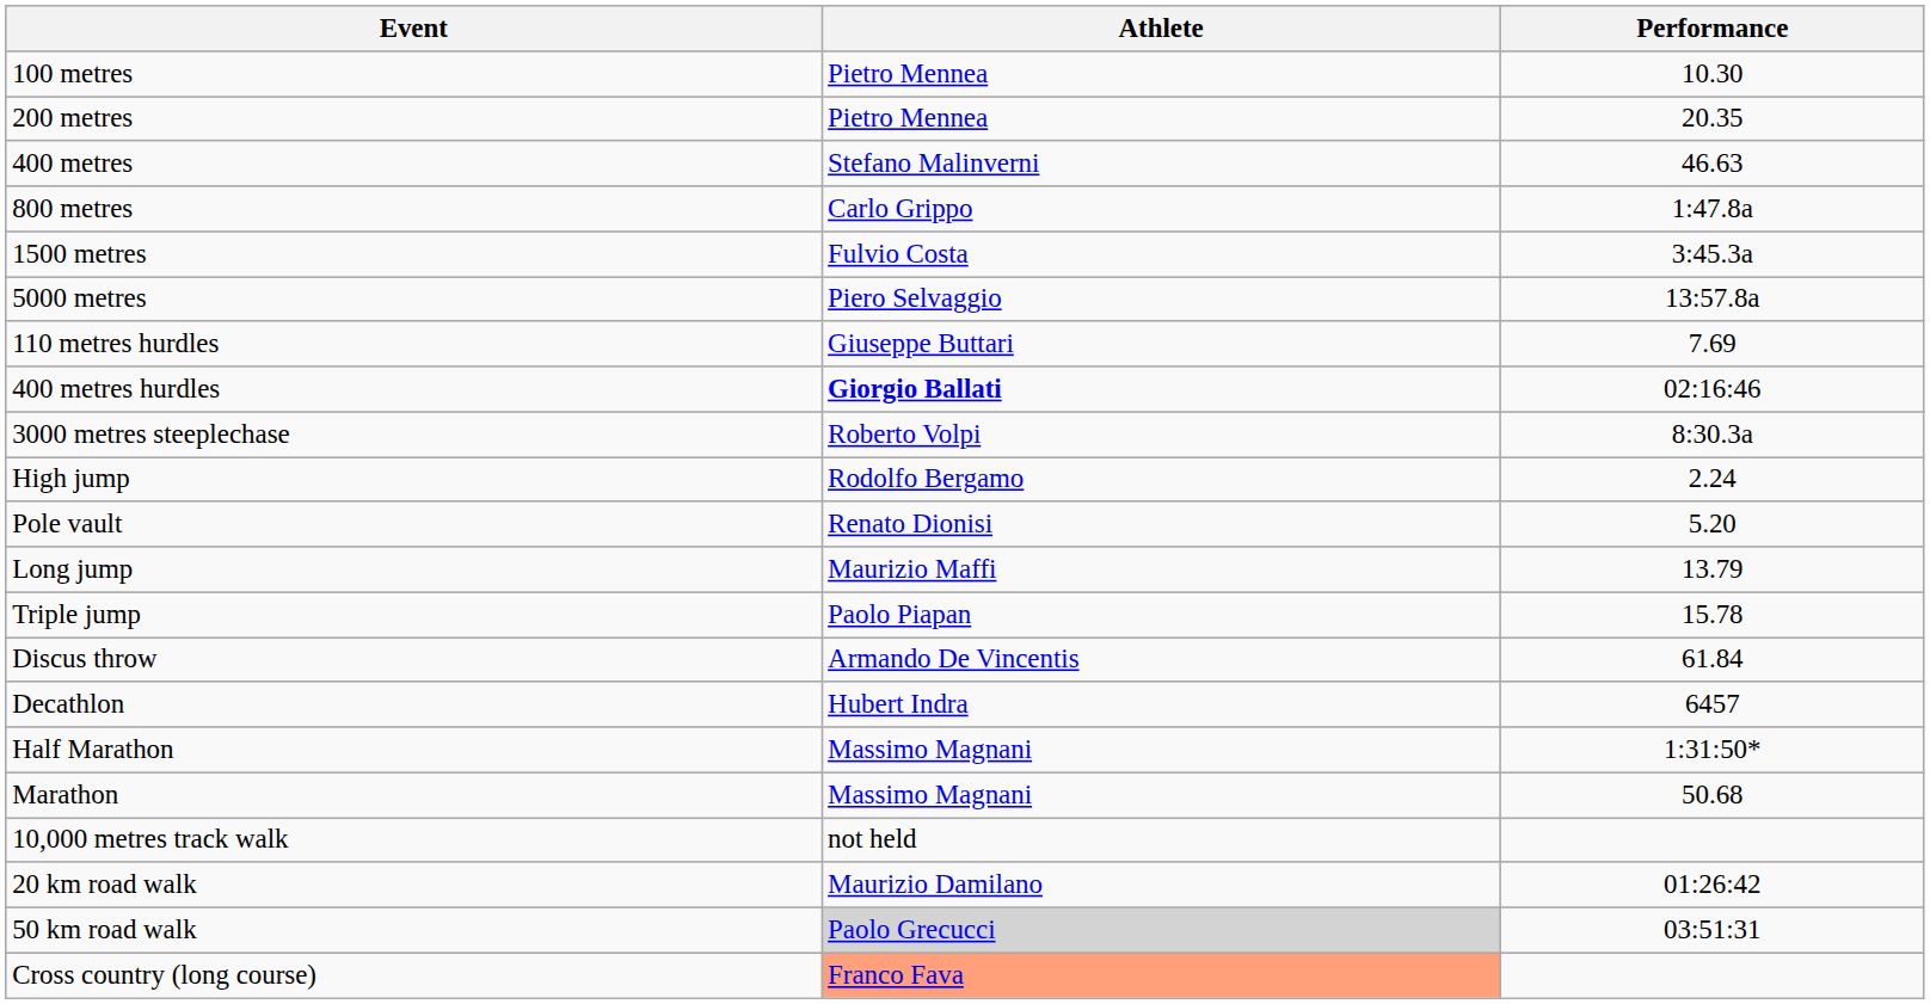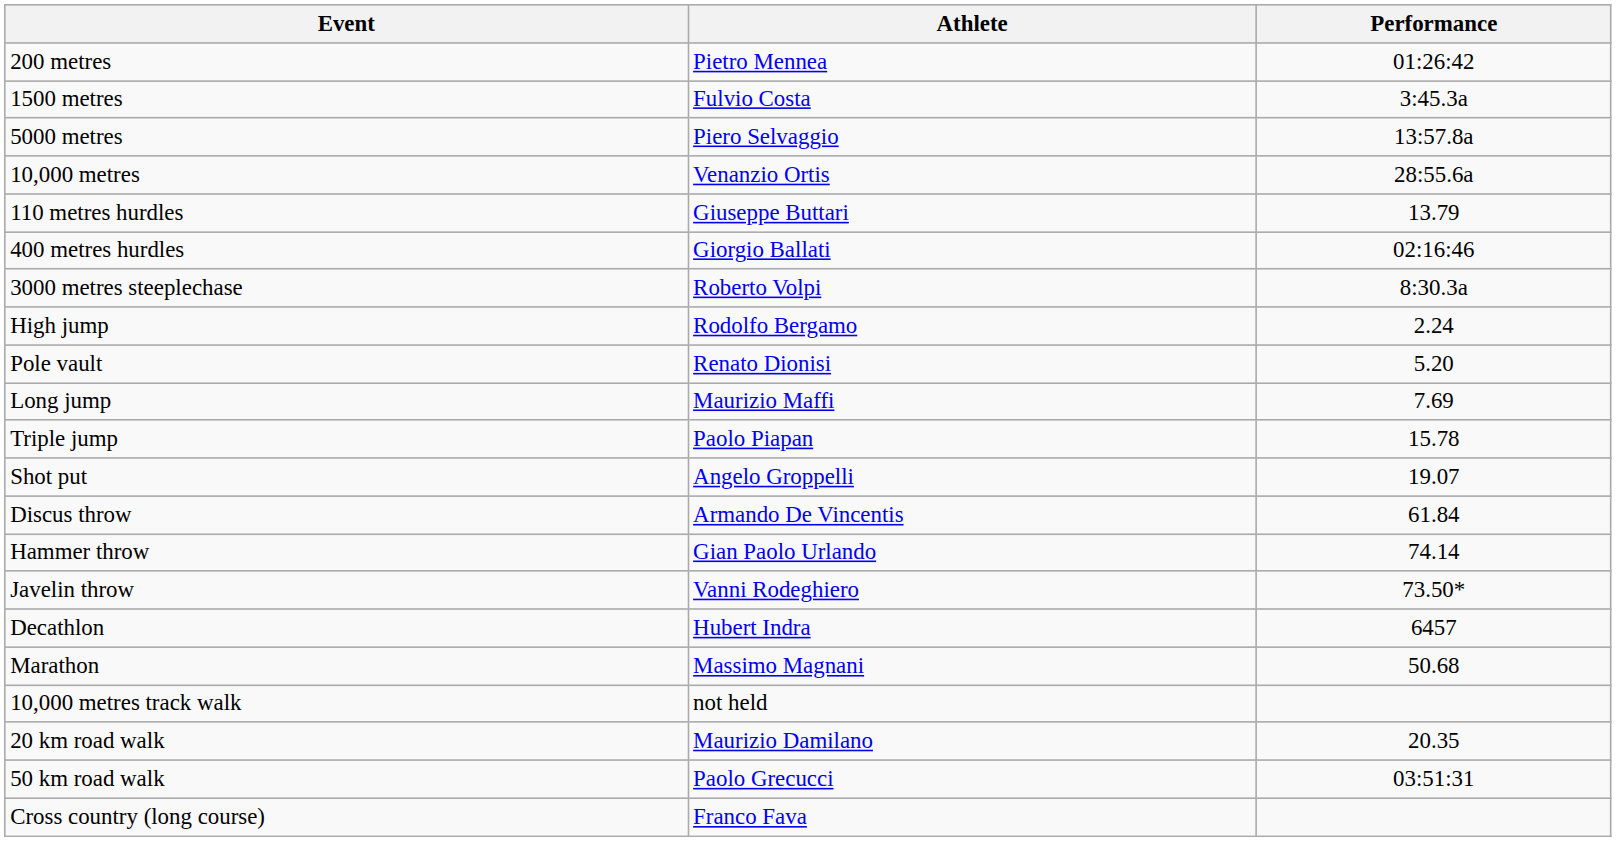- row: 100 metres | Pietro Mennea | 10.30
200 metres | Performance: 20.35 -> 01:26:42
- row: 400 metres | Stefano Malinverni | 46.63
- row: 800 metres | Carlo Grippo | 1:47.8a
+ row: 10,000 metres | Venanzio Ortis | 28:55.6a
110 metres hurdles | Performance: 7.69 -> 13.79
400 metres hurdles | Athlete: bold -> normal
Long jump | Performance: 13.79 -> 7.69
+ row: Shot put | Angelo Groppelli | 19.07
+ row: Hammer throw | Gian Paolo Urlando | 74.14
+ row: Javelin throw | Vanni Rodeghiero | 73.50*
- row: Half Marathon | Massimo Magnani | 1:31:50*
20 km road walk | Performance: 01:26:42 -> 20.35
50 km road walk | Athlete: lightgrey background -> no background
Cross country (long course) | Athlete: lightsalmon background -> no background
